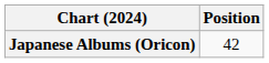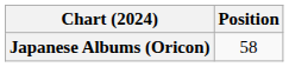Japanese Albums (Oricon) | Position: 42 -> 58
